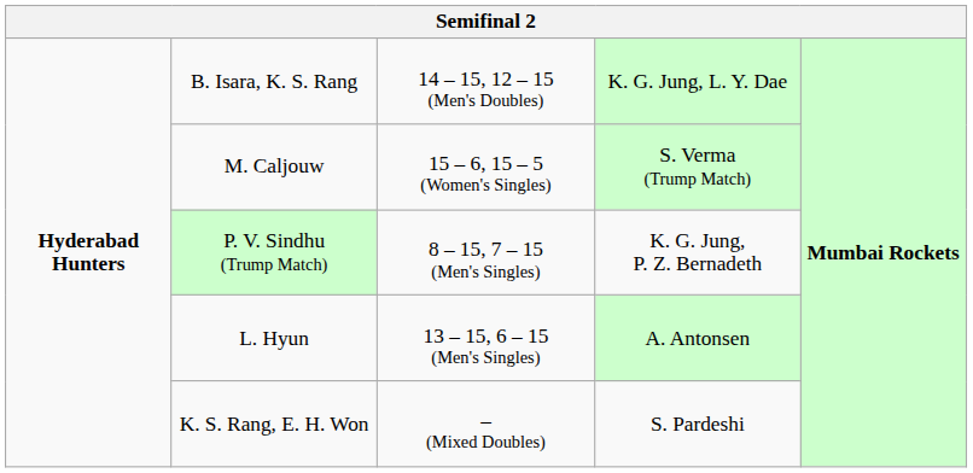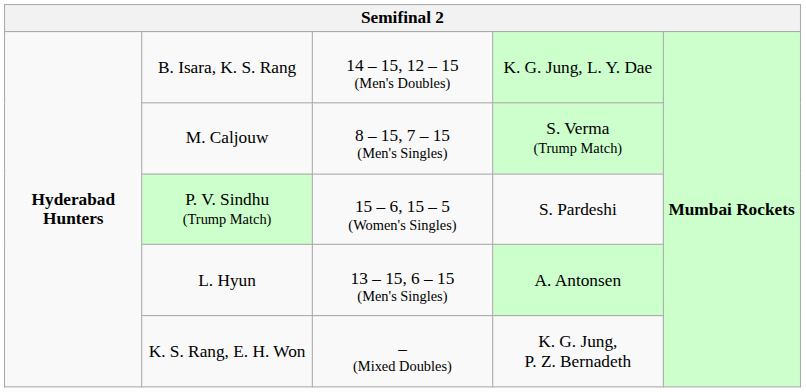M. Caljouw | column 3: 15 – 6, 15 – 5 (Women's Singles) -> 8 – 15, 7 – 15 (Men's Singles)
P. V. Sindhu (Trump Match) | column 3: 8 – 15, 7 – 15 (Men's Singles) -> 15 – 6, 15 – 5 (Women's Singles)
P. V. Sindhu (Trump Match) | column 4: K. G. Jung, P. Z. Bernadeth -> S. Pardeshi
K. S. Rang, E. H. Won | column 4: S. Pardeshi -> K. G. Jung, P. Z. Bernadeth
